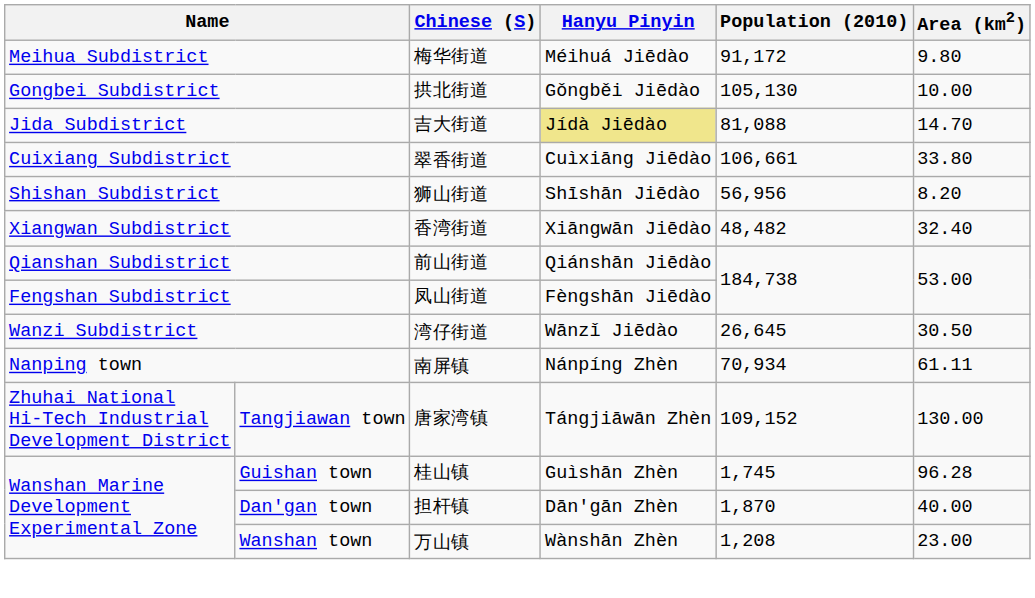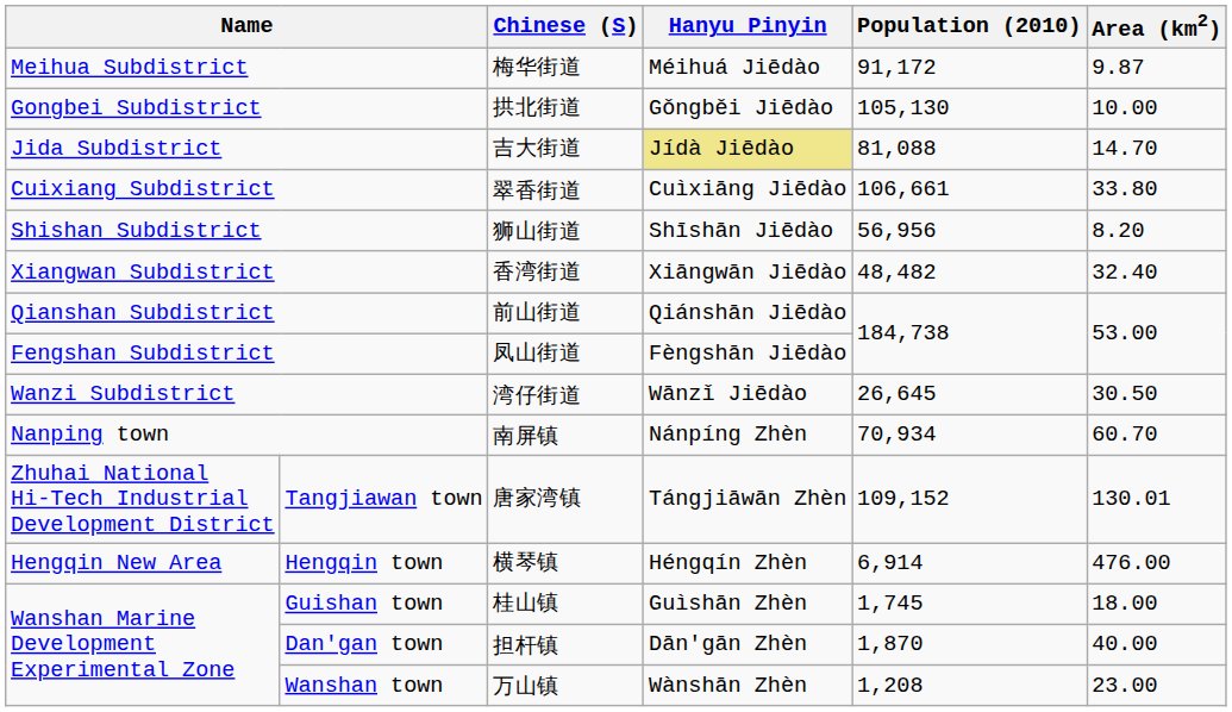Meihua Subdistrict | Area (km2): 9.80 -> 9.87
Nanping town | Area (km2): 61.11 -> 60.70
Tangjiawan town | Area (km2): 130.00 -> 130.01
+ row: Hengqin New Area | Hengqin town | 横琴镇 | Héngqín Zhèn | 6,914 | 476.00
Guishan town | Area (km2): 96.28 -> 18.00
